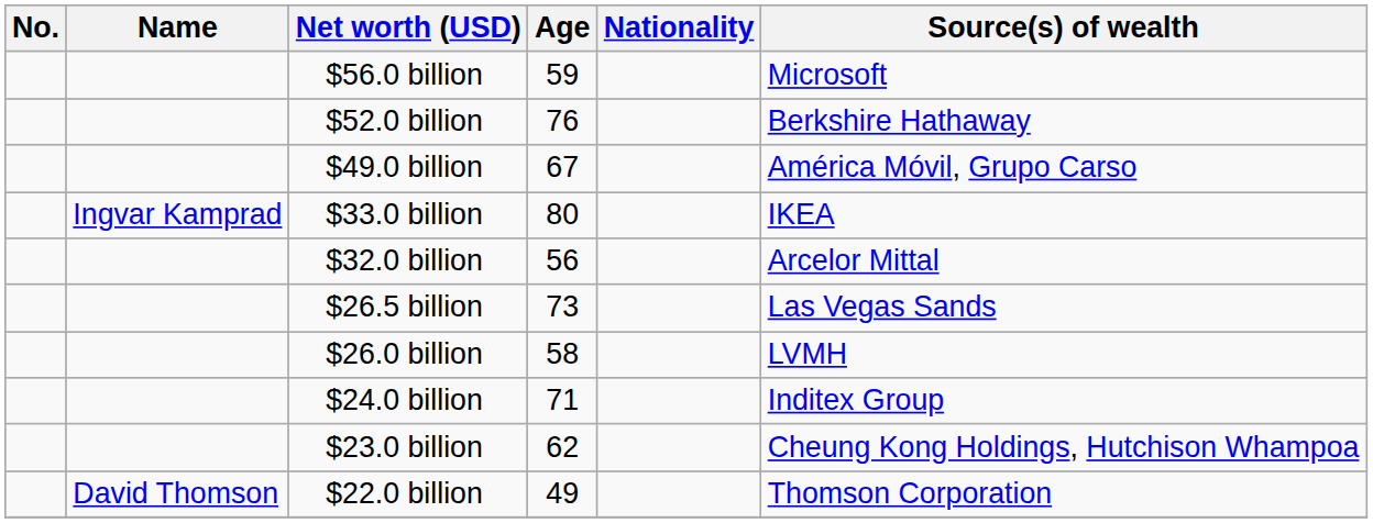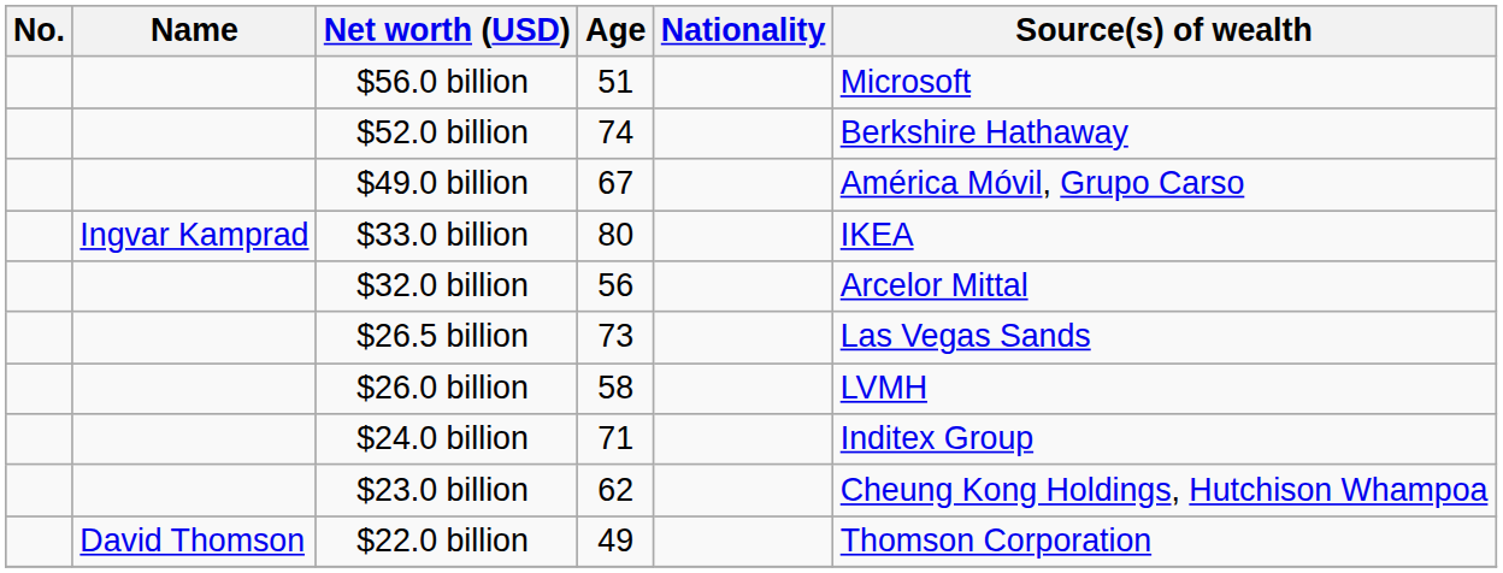$56.0 billion | Age: 59 -> 51
$52.0 billion | Age: 76 -> 74
